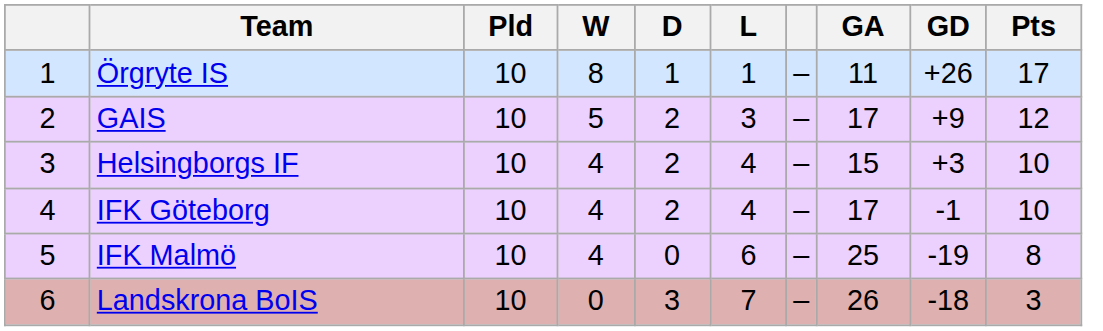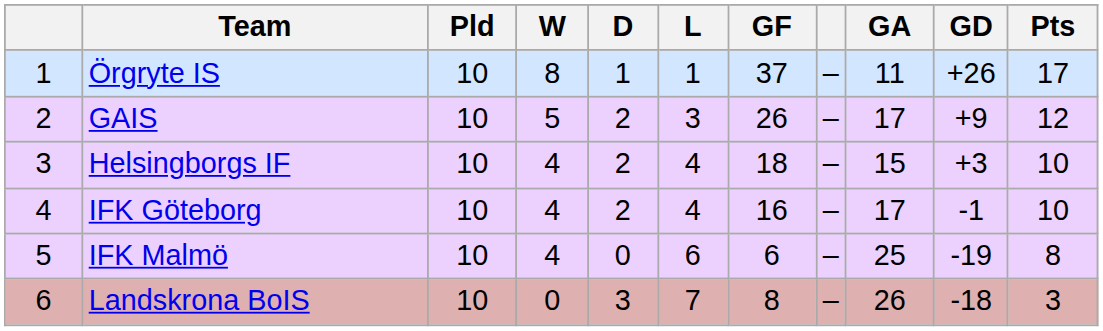+ column: GF | 37 | 26 | 18 | 16 | 6 | 8
